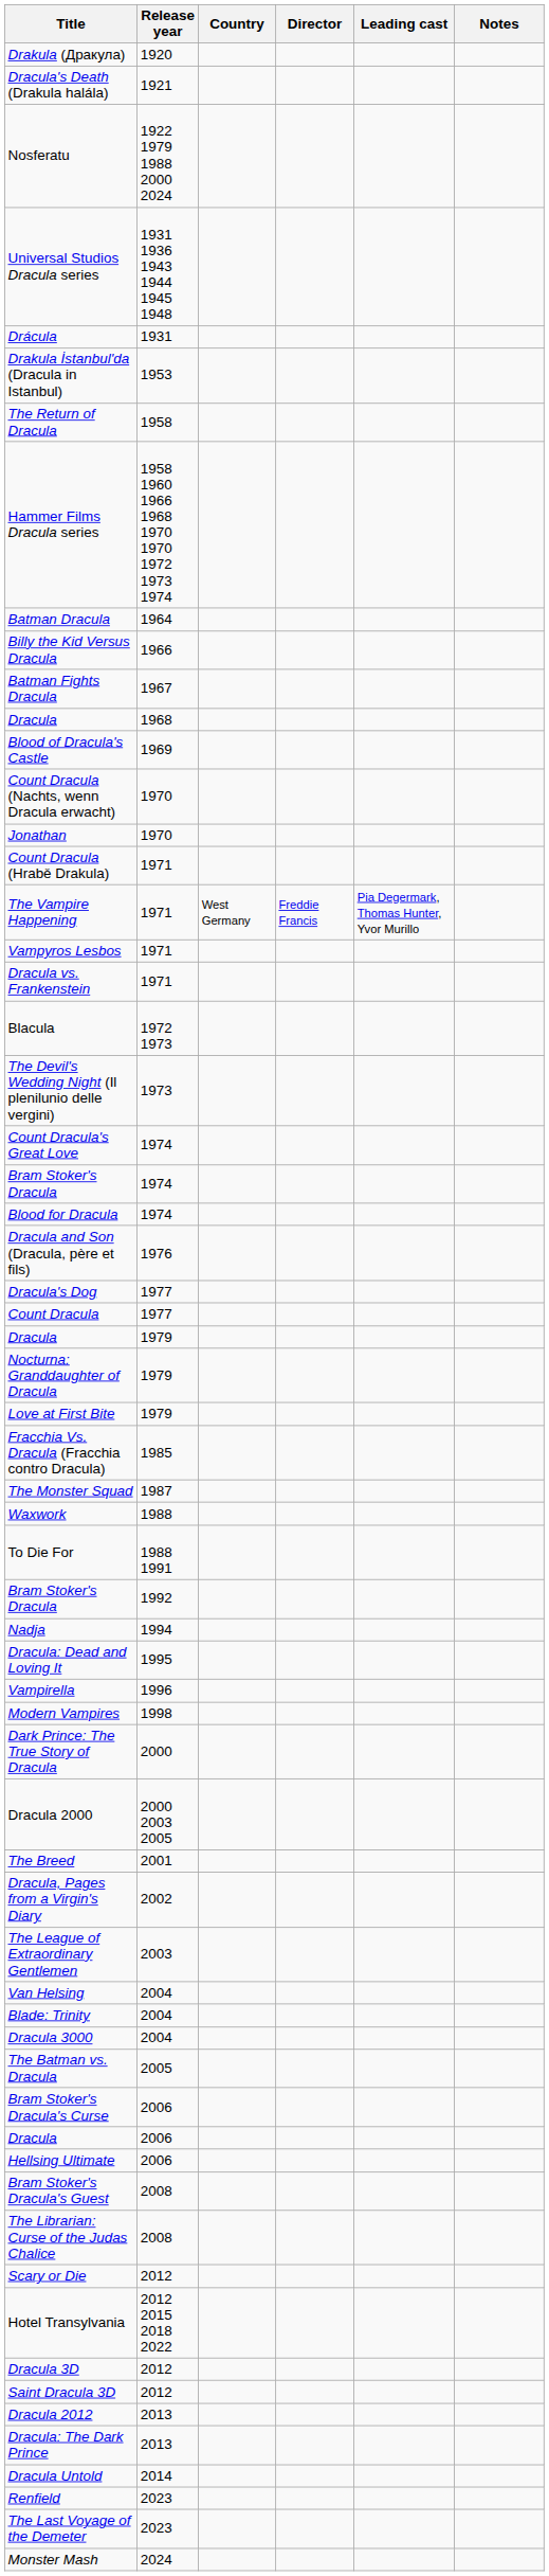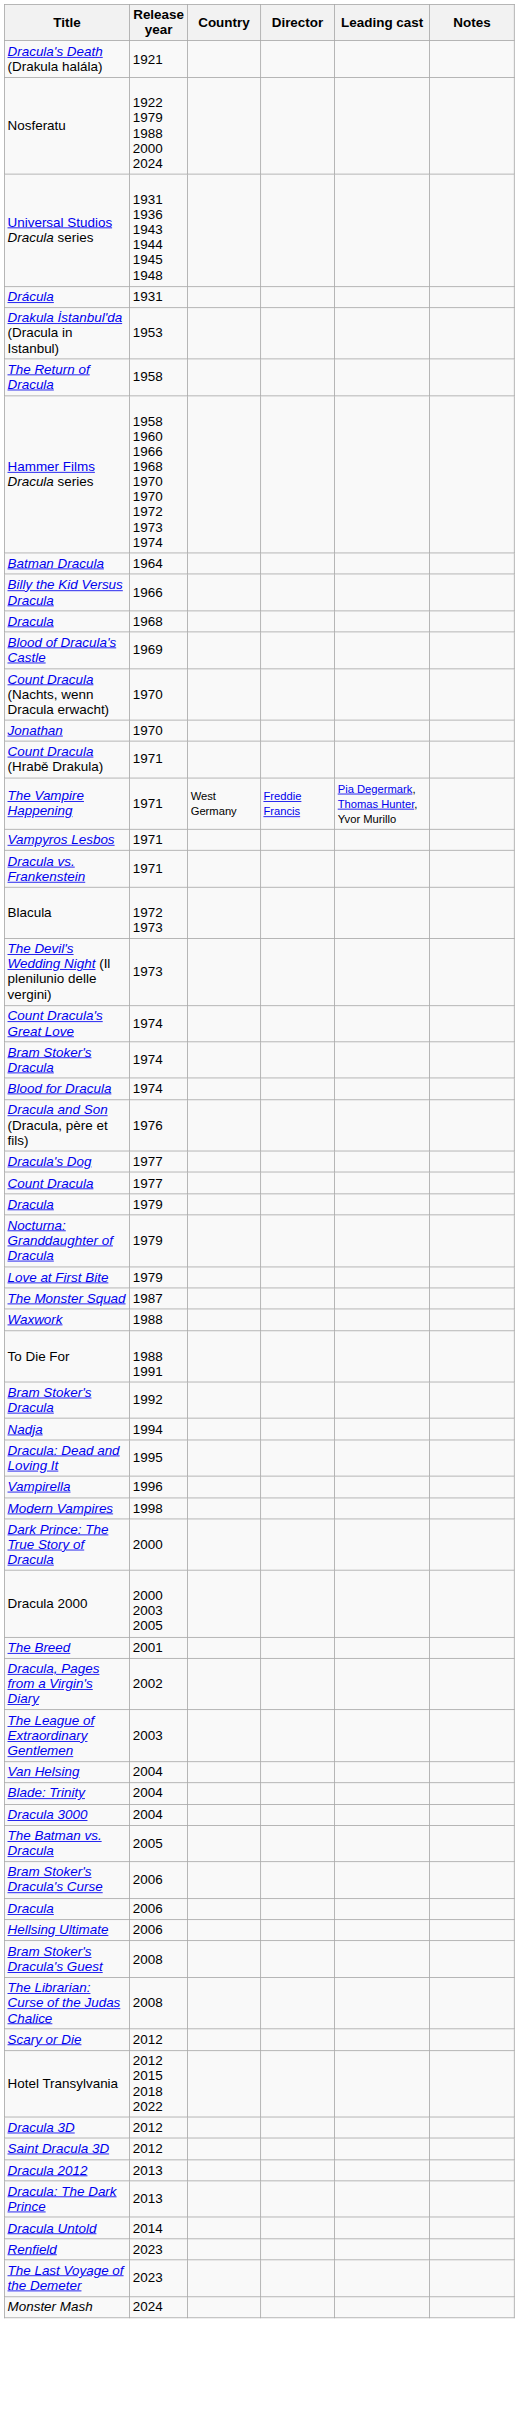- row: Drakula (Дракула) | 1920
- row: Batman Fights Dracula | 1967
- row: Fracchia Vs. Dracula (Fracchia contro Dracula) | 1985
